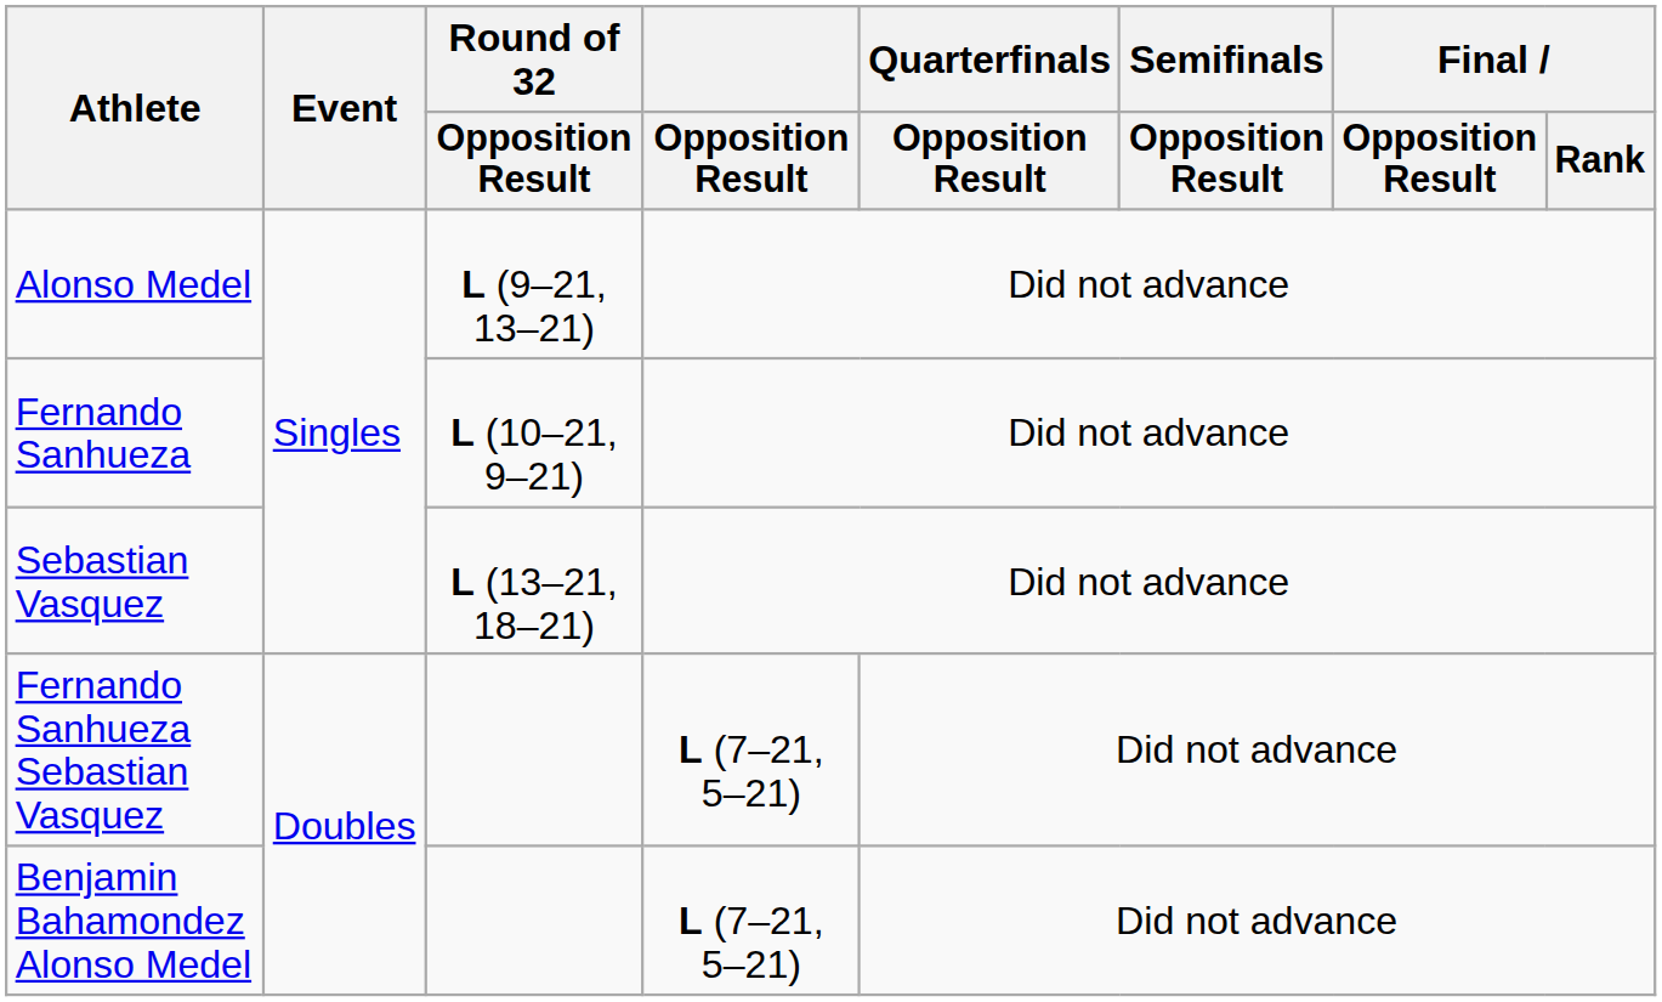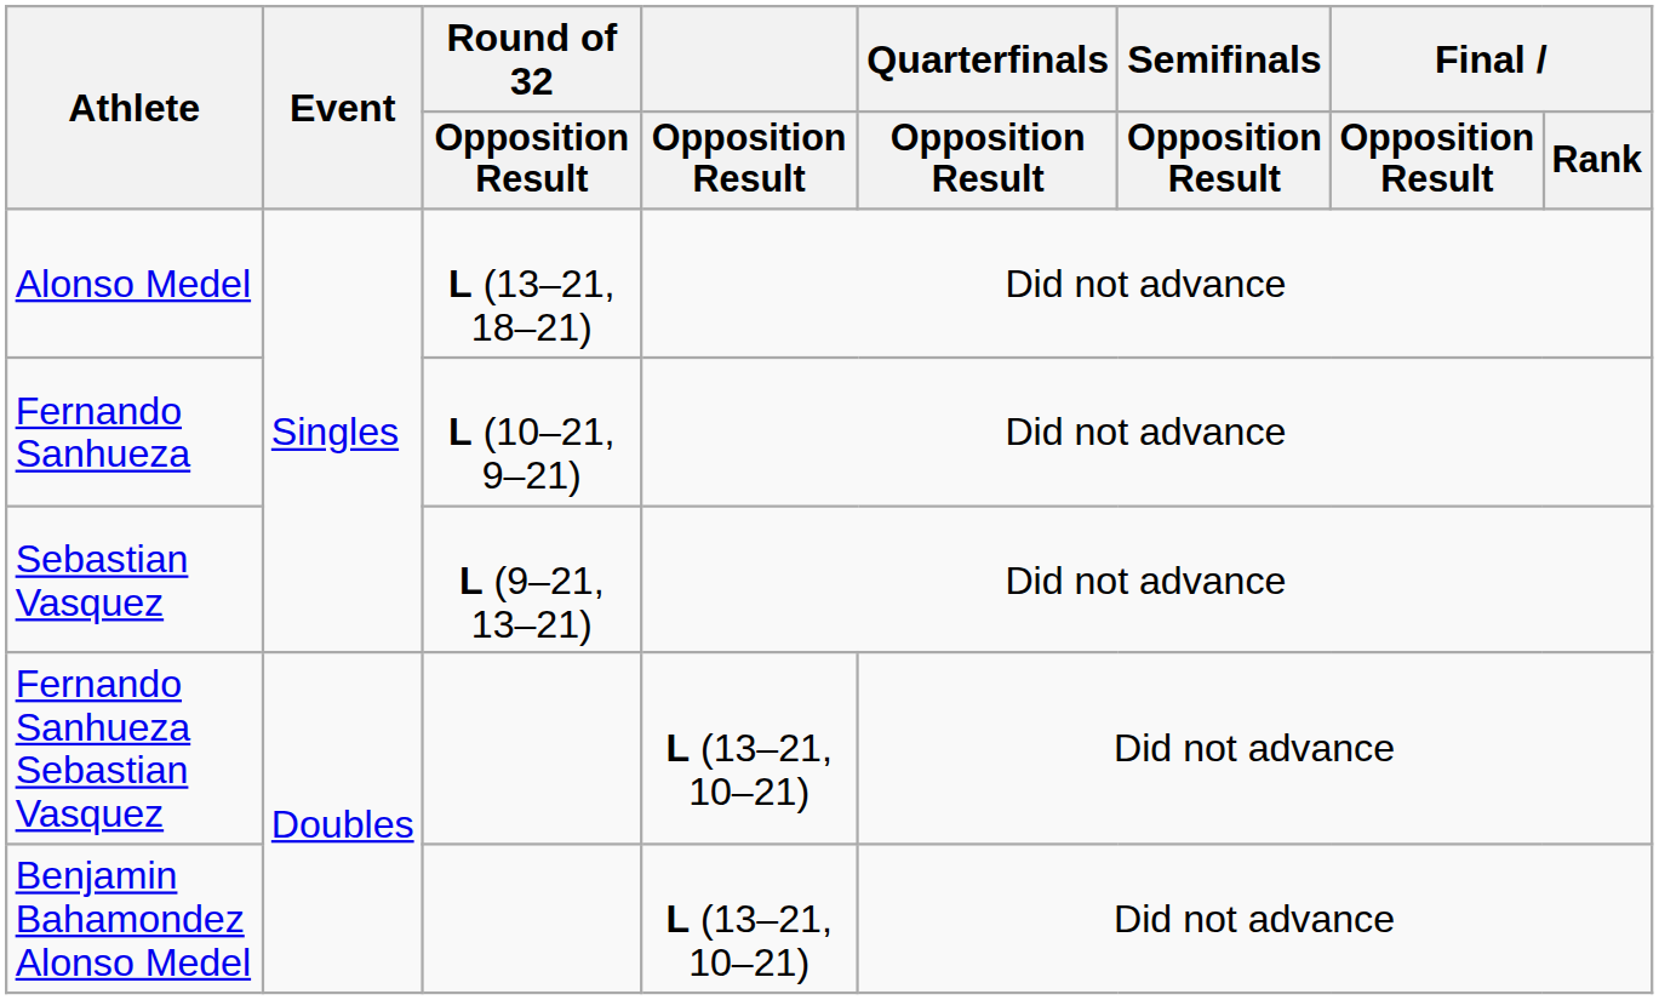Alonso Medel | Round of 32 / Opposition Result: L (9–21, 13–21) -> L (13–21, 18–21)
Sebastian Vasquez | Round of 32 / Opposition Result: L (13–21, 18–21) -> L (9–21, 13–21)
Fernando Sanhueza Sebastian Vasquez | Opposition Result: L (7–21, 5–21) -> L (13–21, 10–21)
Benjamin Bahamondez Alonso Medel | Opposition Result: L (7–21, 5–21) -> L (13–21, 10–21)
